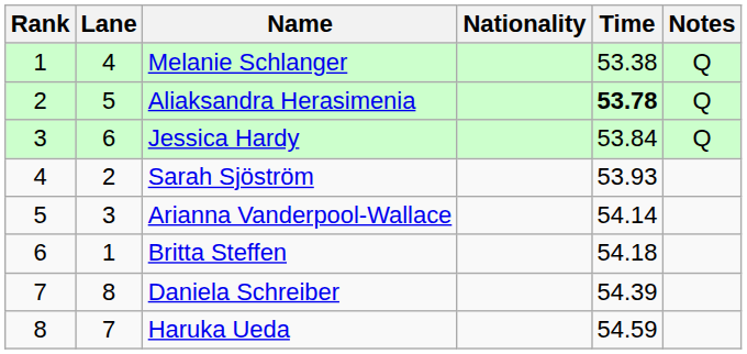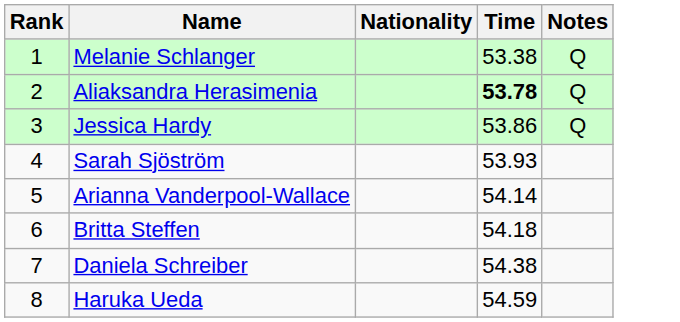- column: Lane | 4 | 5 | 6 | 2 | 3 | 1 | 8 | 7
Jessica Hardy | Time: 53.84 -> 53.86
Daniela Schreiber | Time: 54.39 -> 54.38
